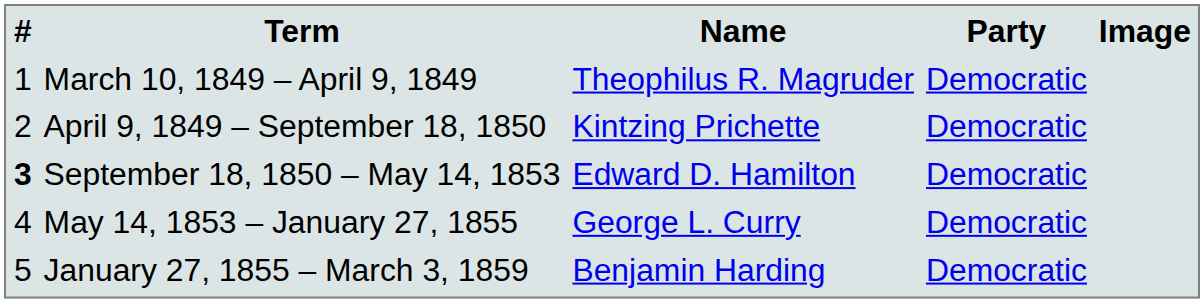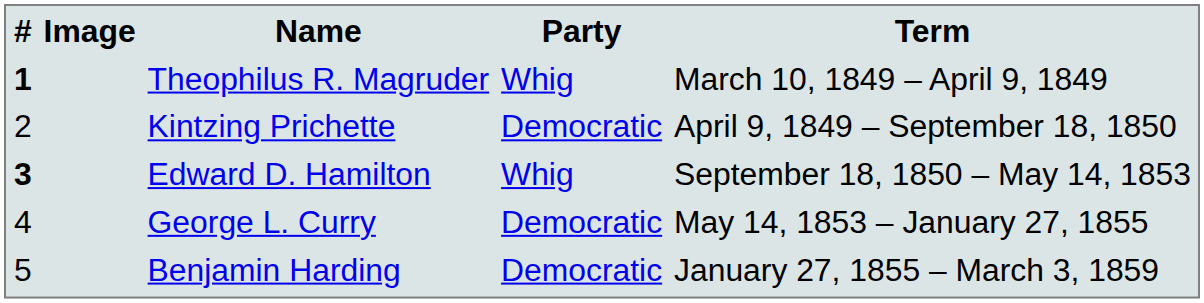columns swapped: Image <-> Term
Theophilus R. Magruder | #: normal -> bold
Theophilus R. Magruder | Party: Democratic -> Whig
Edward D. Hamilton | Party: Democratic -> Whig
